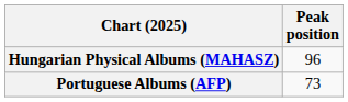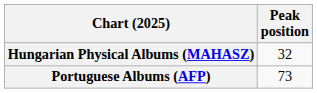Hungarian Physical Albums (MAHASZ) | Peak position: 96 -> 32
